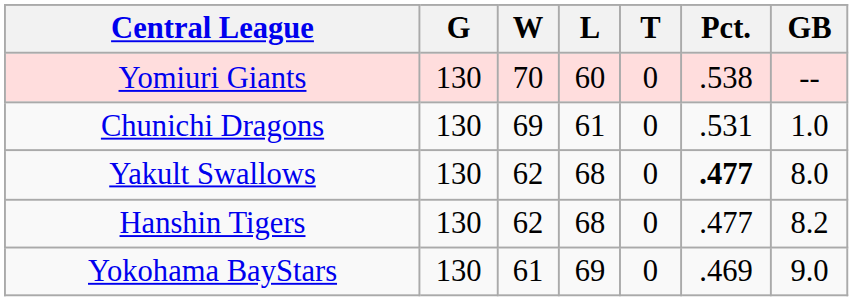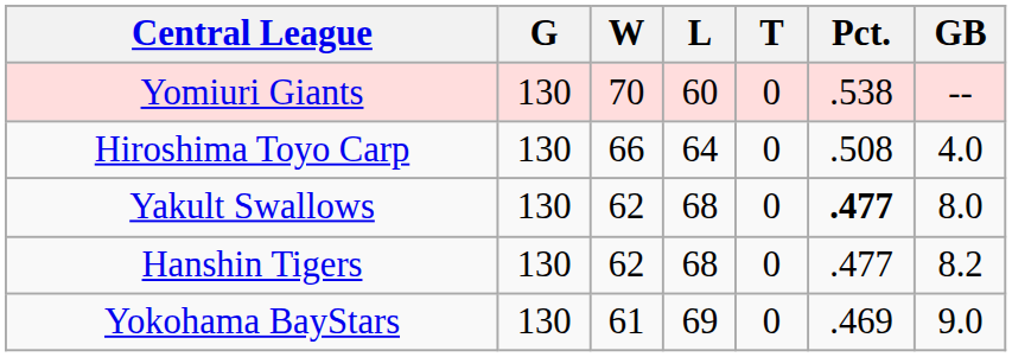- row: Chunichi Dragons | 130 | 69 | 61 | 0 | .531 | 1.0
+ row: Hiroshima Toyo Carp | 130 | 66 | 64 | 0 | .508 | 4.0
